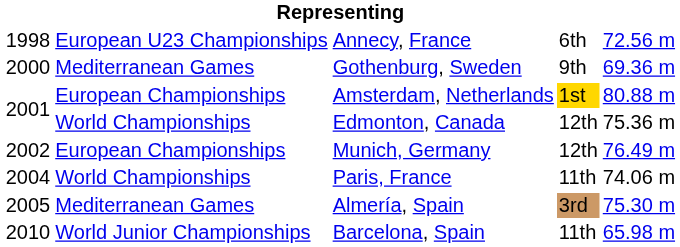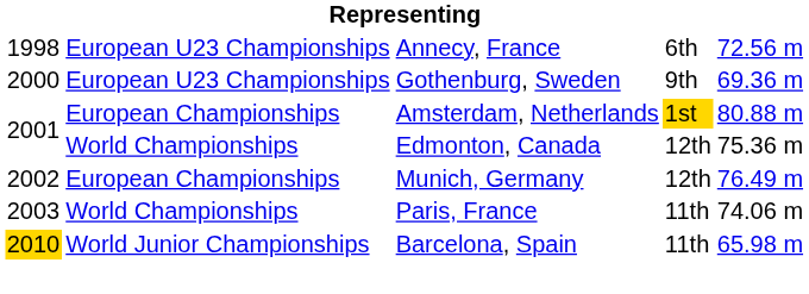Gothenburg, Sweden | column 2: Mediterranean Games -> European U23 Championships
Paris, France | column 1: 2004 -> 2003
- row: 2005 | Mediterranean Games | Almería, Spain | 3rd | 75.30 m
Barcelona, Spain | column 1: no background -> gold background
